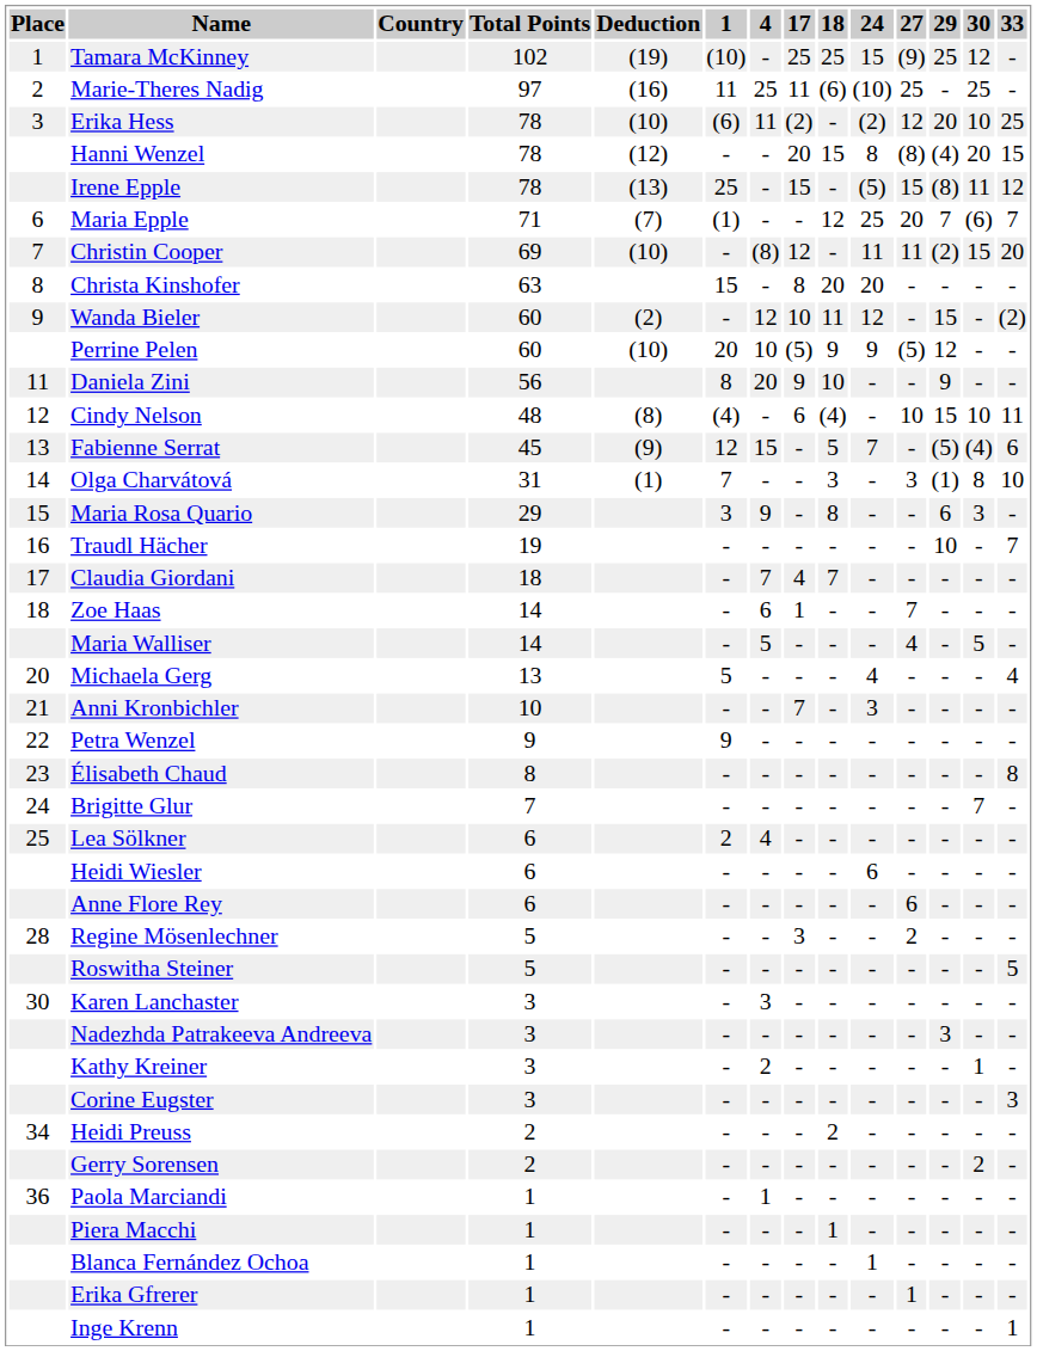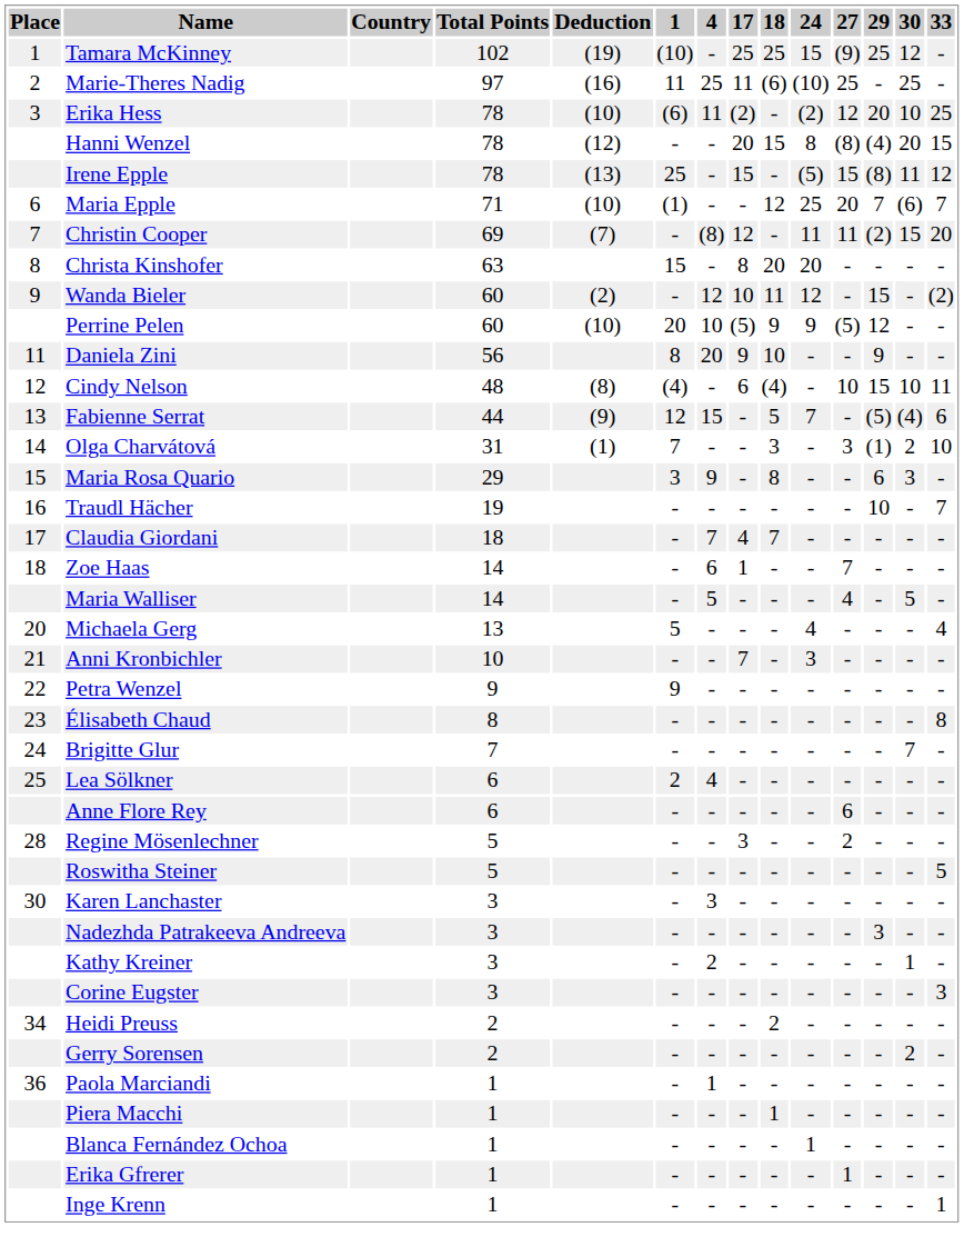Maria Epple | Deduction: (7) -> (10)
Christin Cooper | Deduction: (10) -> (7)
Fabienne Serrat | Total Points: 45 -> 44
Olga Charvátová | 30: 8 -> 2
- row: Heidi Wiesler | 6 | - | - | - | - | 6 | - | - | - | -
